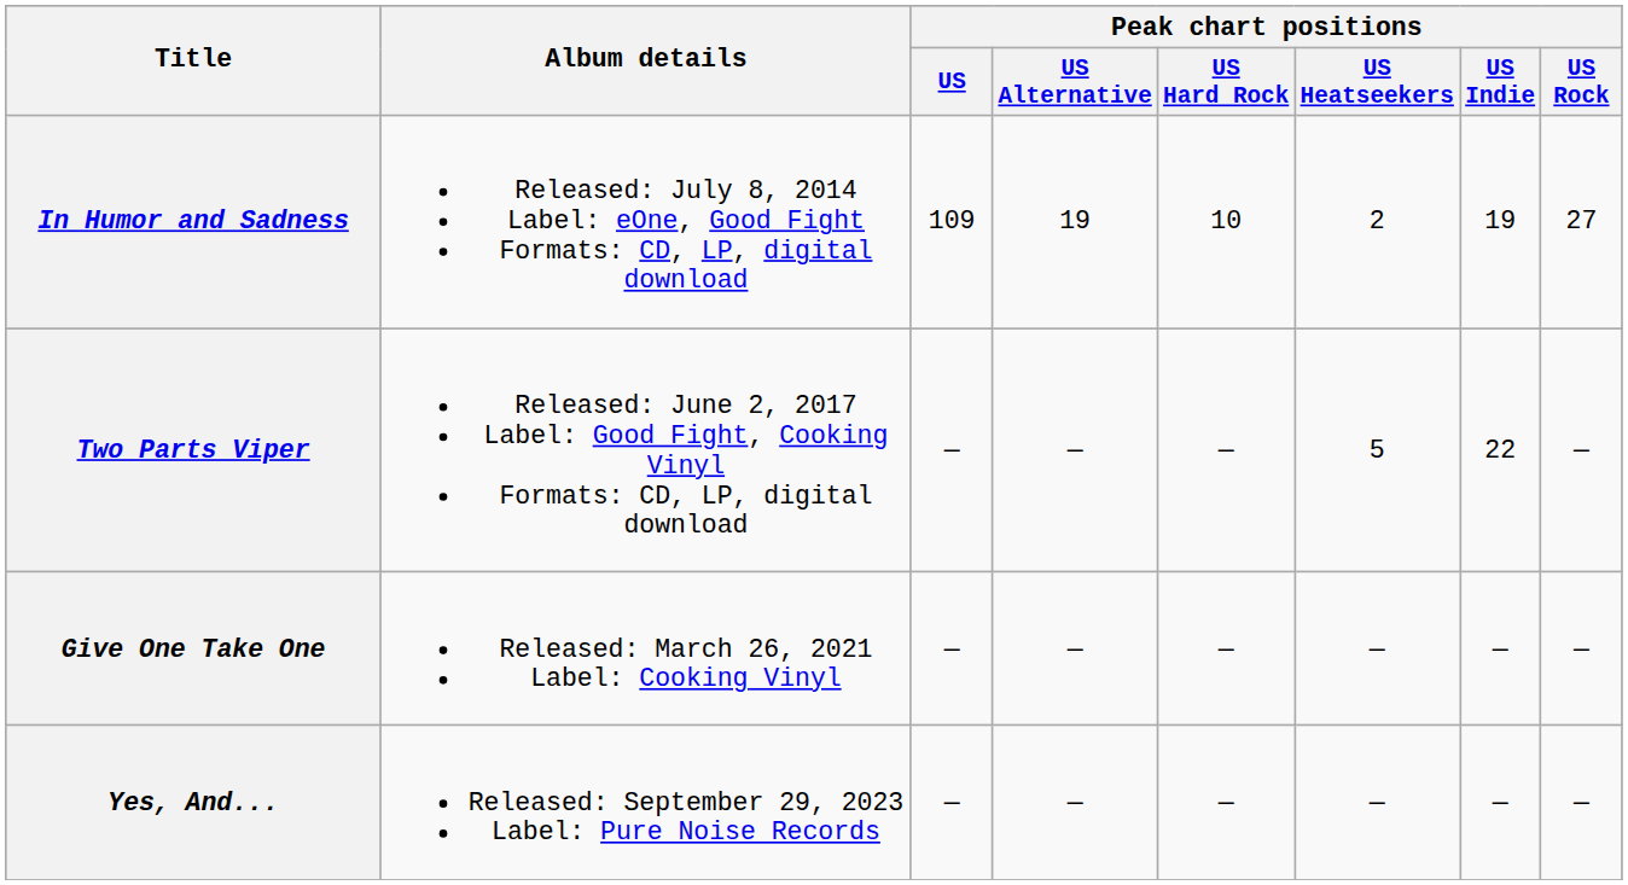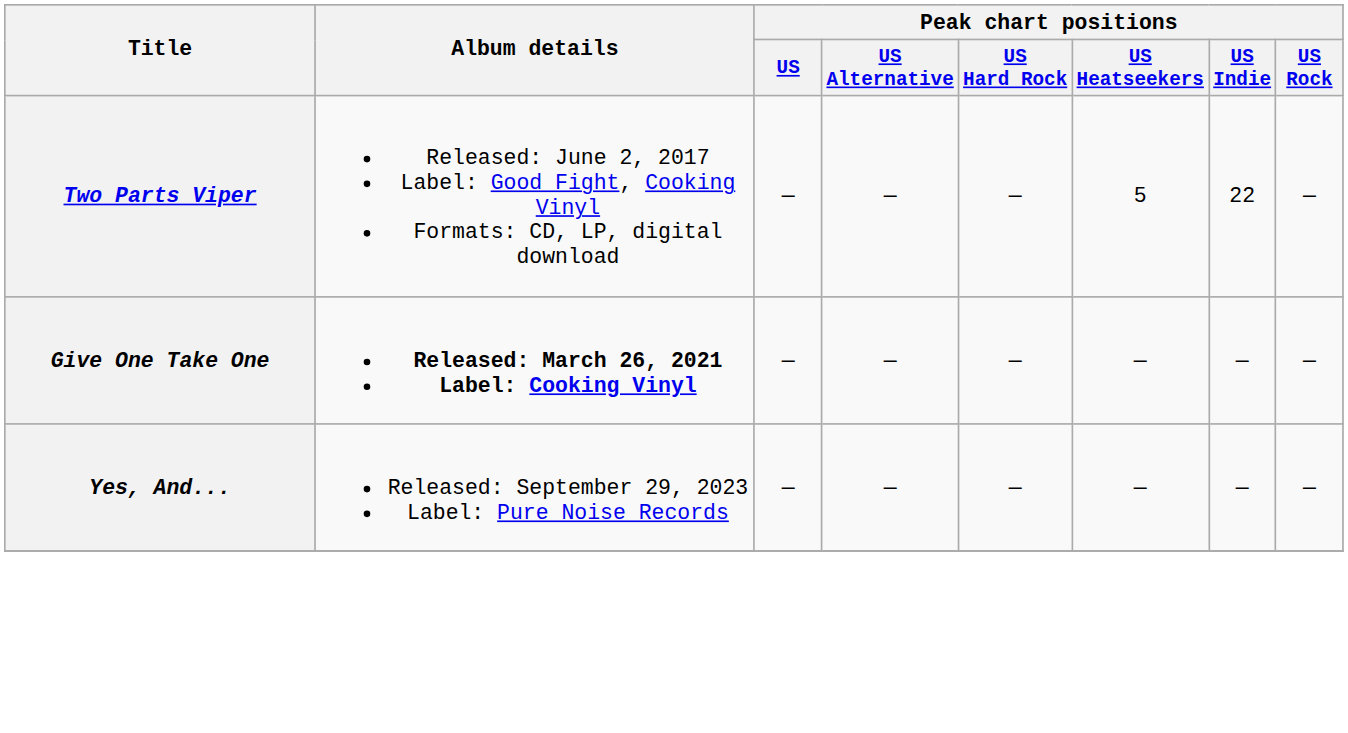- row: In Humor and Sadness | Released: July 8, 2014 Label: eOne, Good Fight Formats: CD, LP, digital download | 109 | 19 | 10 | 2 | 19 | 27
Give One Take One | Album details: normal -> bold
